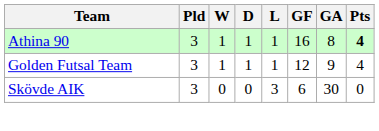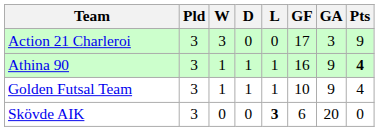+ row: Action 21 Charleroi | 3 | 3 | 0 | 0 | 17 | 3 | 9
Athina 90 | GA: 8 -> 9
Golden Futsal Team | GF: 12 -> 10
Skövde AIK | L: normal -> bold
Skövde AIK | GA: 30 -> 20
